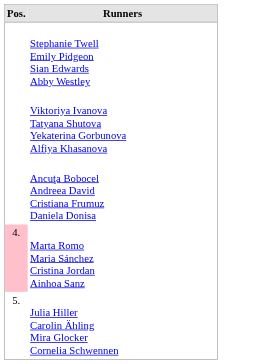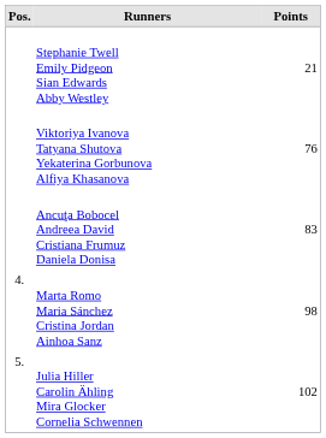+ column: Points | 21 | 76 | 83 | 98 | 102
Marta Romo Maria Sánchez Cristina Jordan Ainhoa Sanz | Pos.: pink background -> no background
